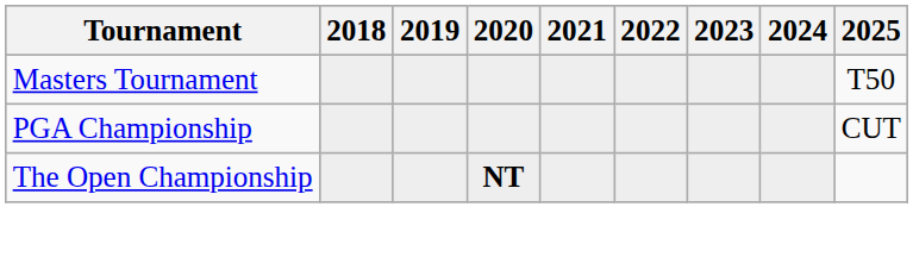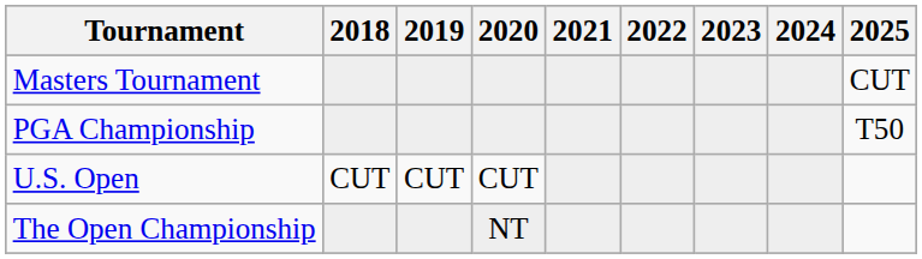Masters Tournament | 2025: T50 -> CUT
PGA Championship | 2025: CUT -> T50
+ row: U.S. Open | CUT | CUT | CUT
The Open Championship | 2020: bold -> normal
